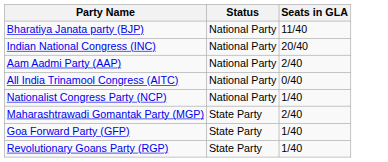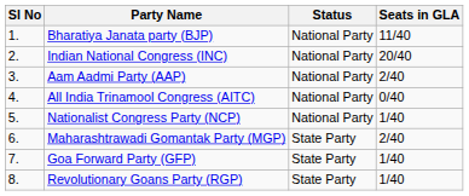+ column: Sl No | 1. | 2. | 3. | 4. | 5. | 6. | 7. | 8.
